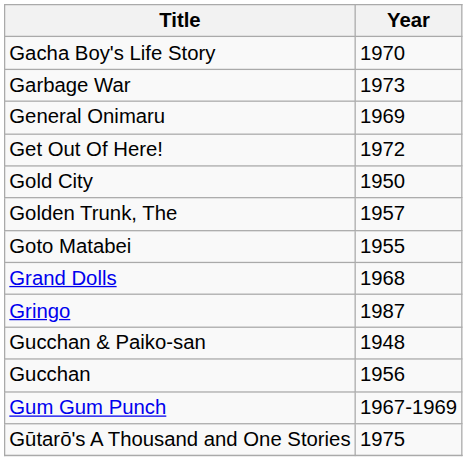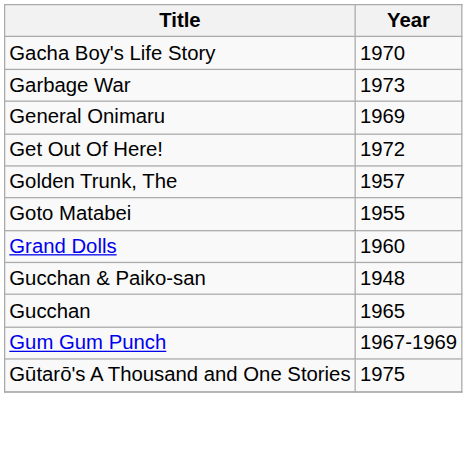- row: Gold City | 1950
Grand Dolls | Year: 1968 -> 1960
- row: Gringo | 1987
Gucchan | Year: 1956 -> 1965
